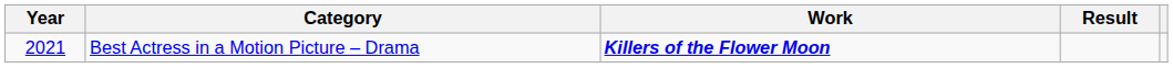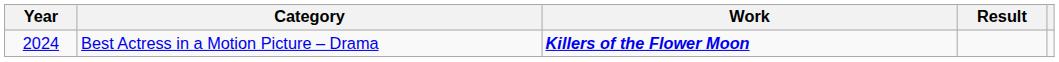Best Actress in a Motion Picture – Drama | Year: 2021 -> 2024
